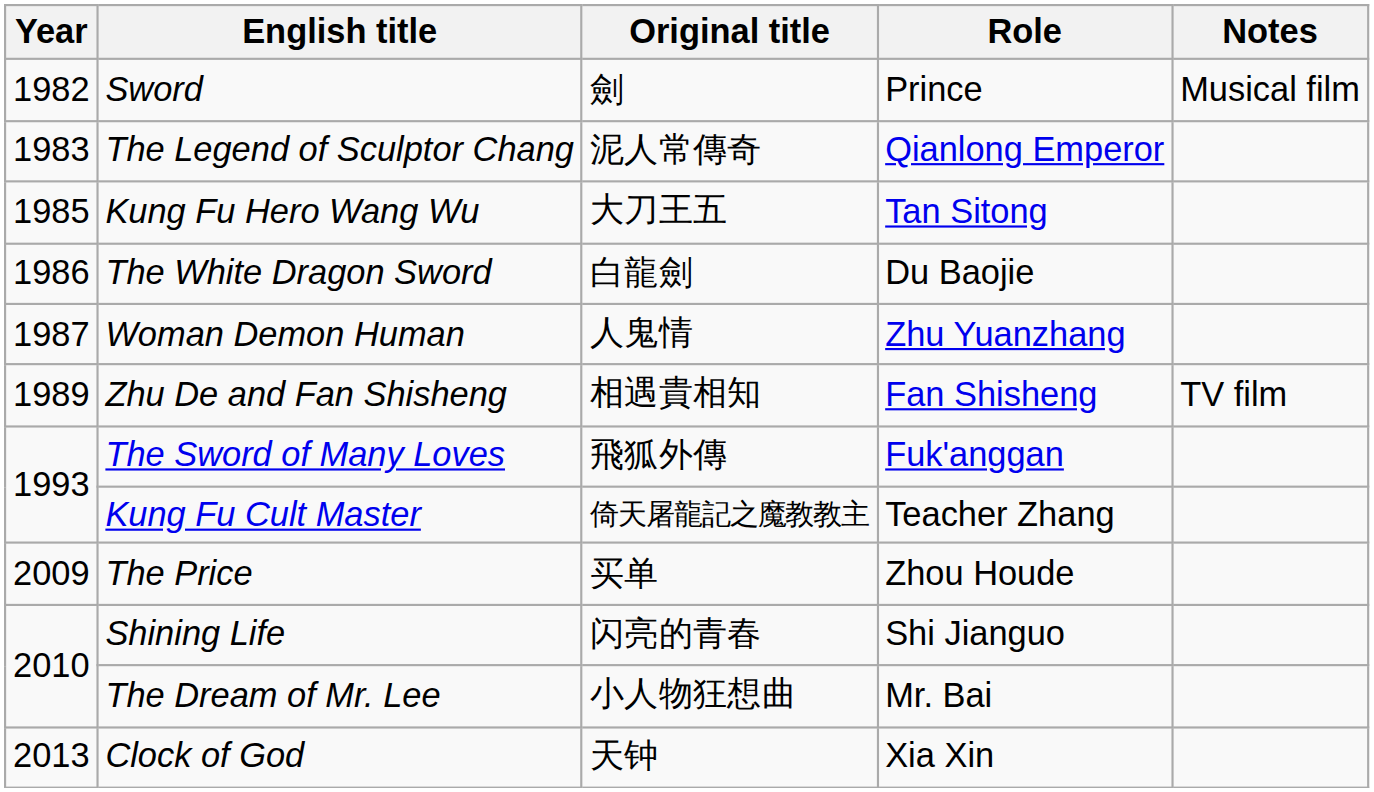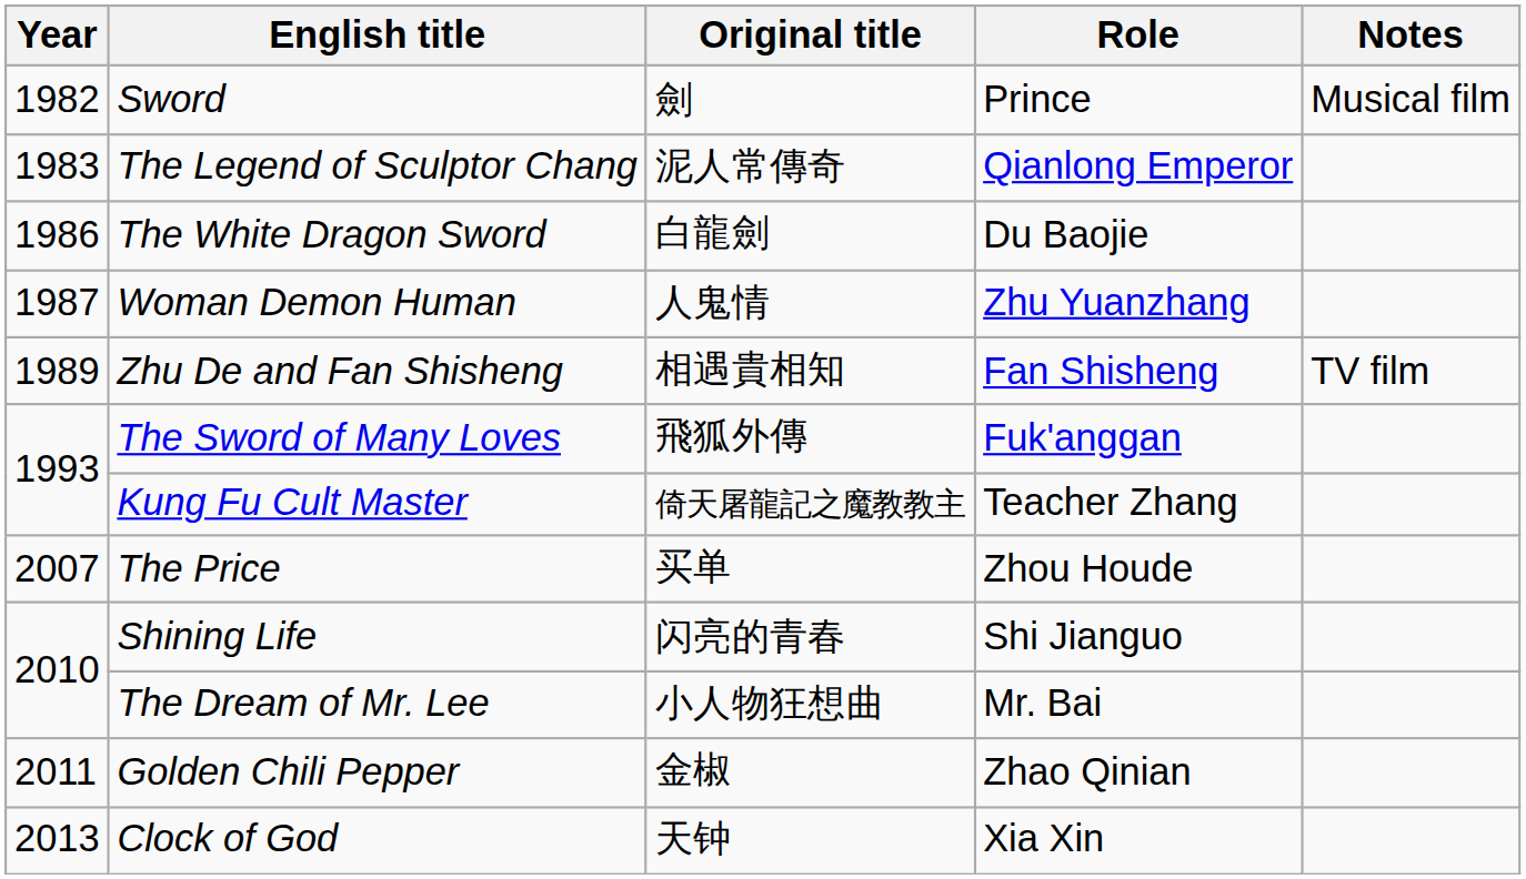- row: 1985 | Kung Fu Hero Wang Wu | 大刀王五 | Tan Sitong
The Price | Year: 2009 -> 2007
+ row: 2011 | Golden Chili Pepper | 金椒 | Zhao Qinian
